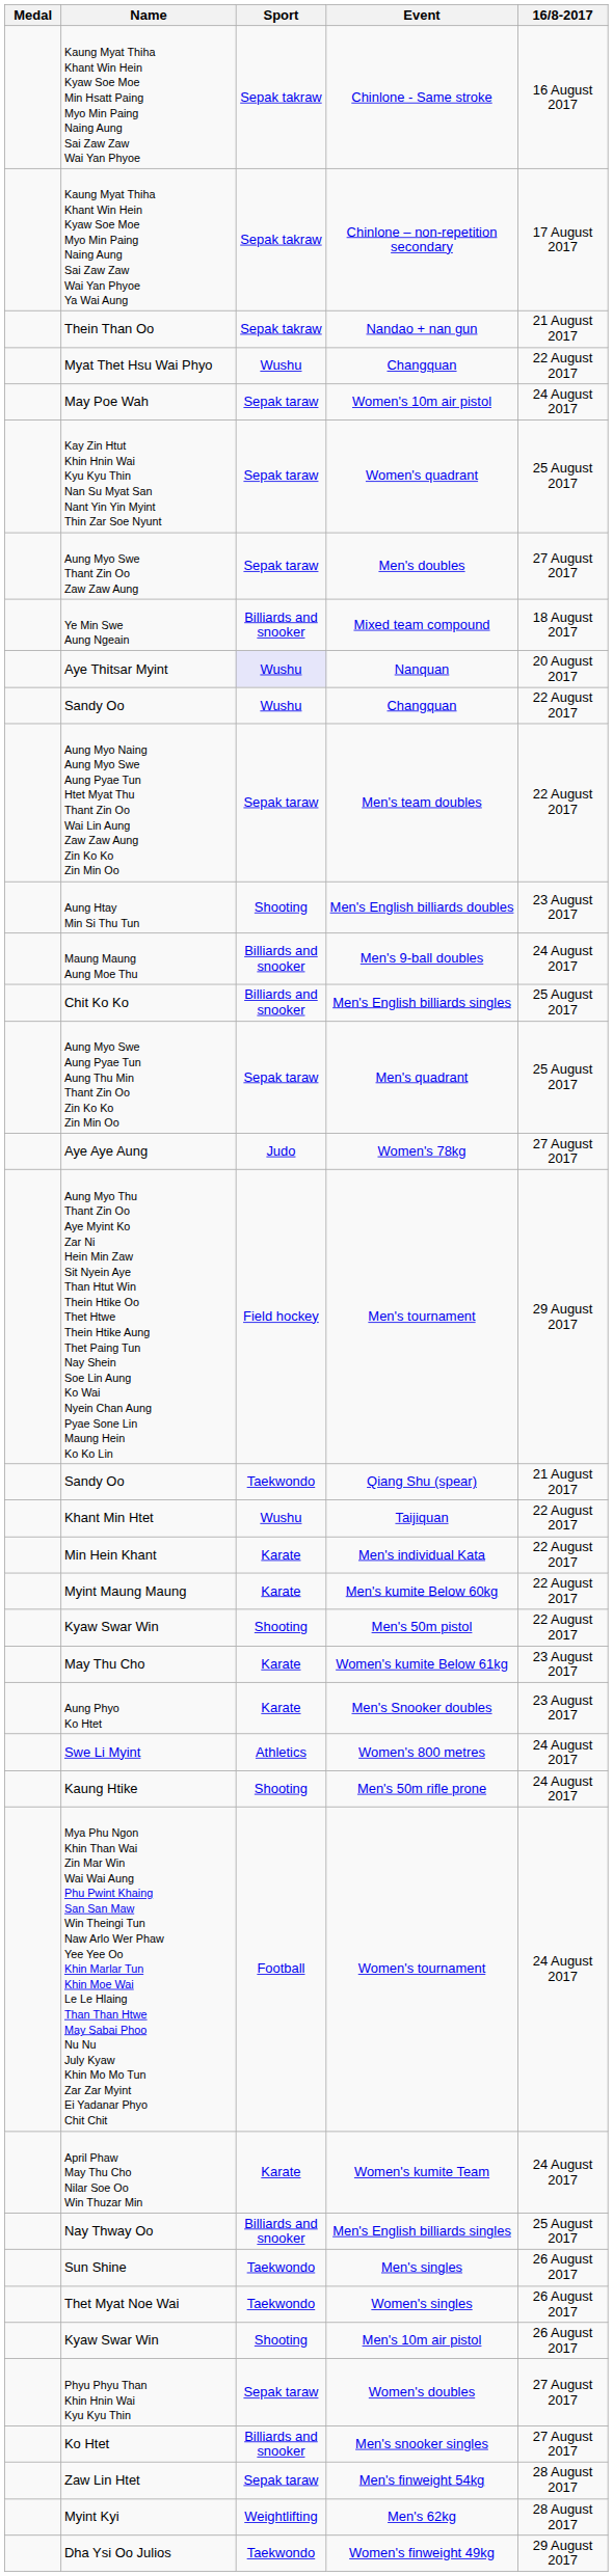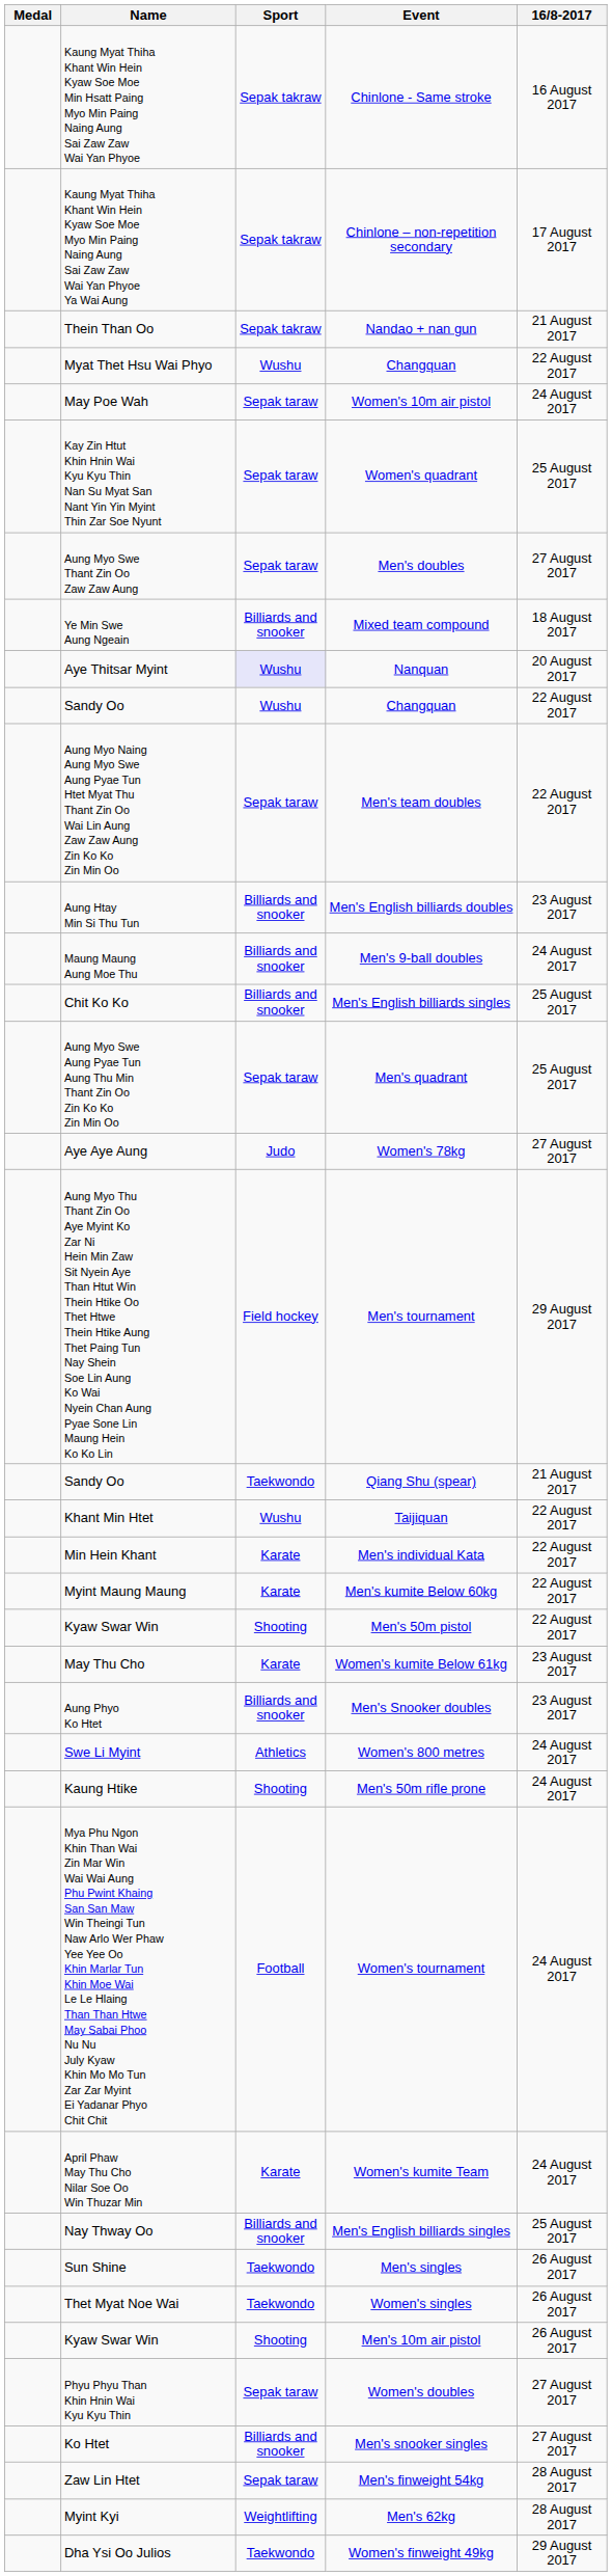Aung Htay Min Si Thu Tun | Sport: Shooting -> Billiards and snooker
Aung Phyo Ko Htet | Sport: Karate -> Billiards and snooker
